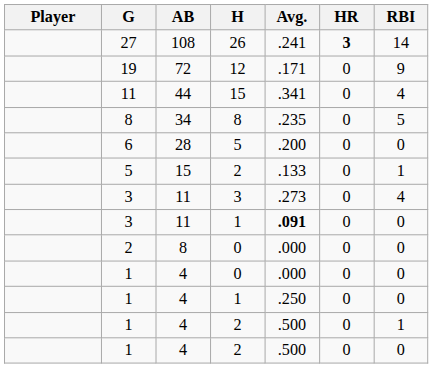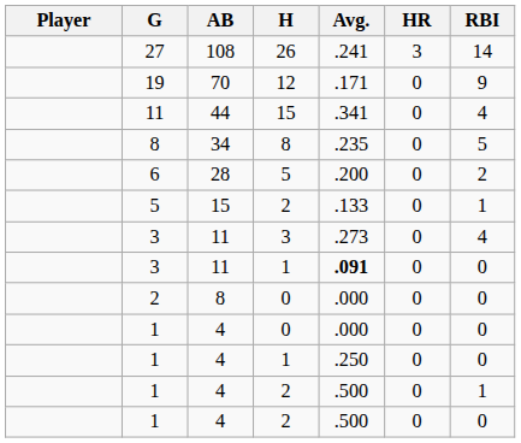27 | HR: bold -> normal
19 | AB: 72 -> 70
6 | RBI: 0 -> 2
